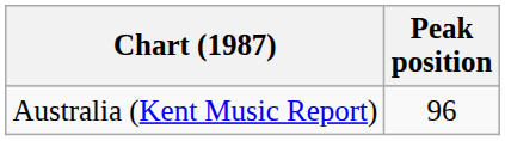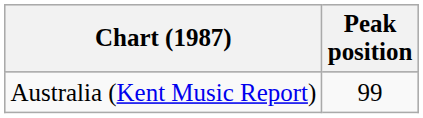Australia (Kent Music Report) | Peak position: 96 -> 99
